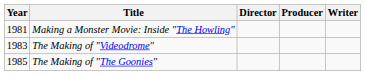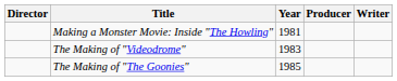columns swapped: Year <-> Director
